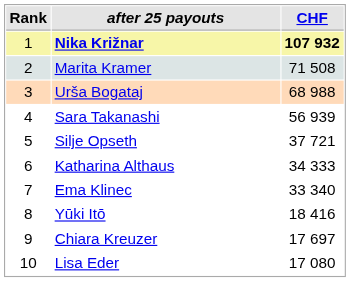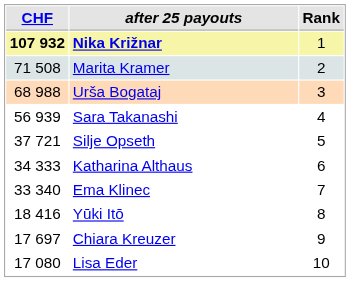columns swapped: Rank <-> CHF
